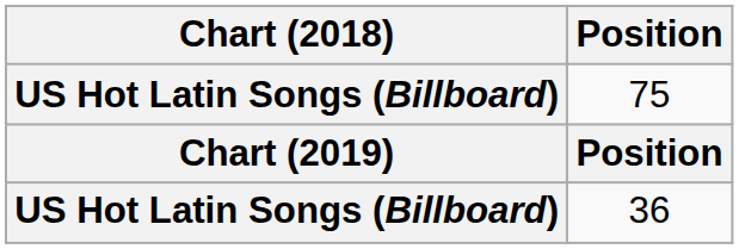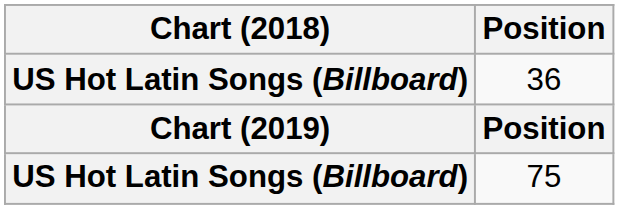rows swapped: 75 <-> 36
